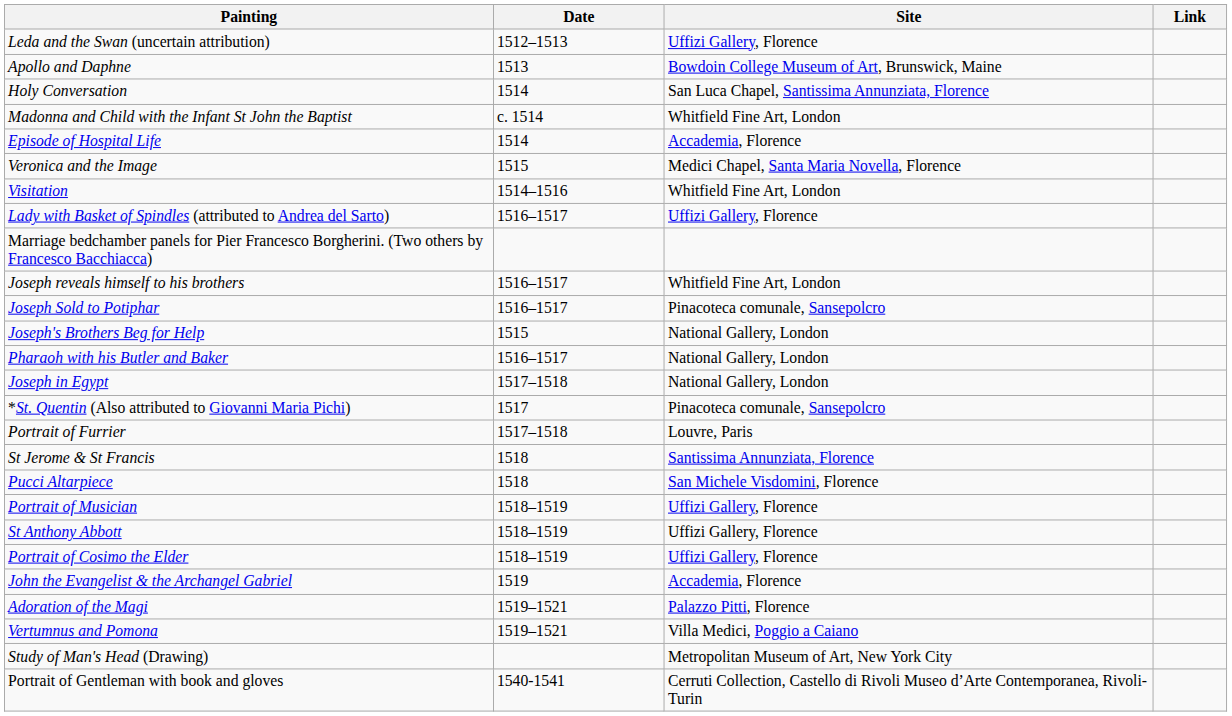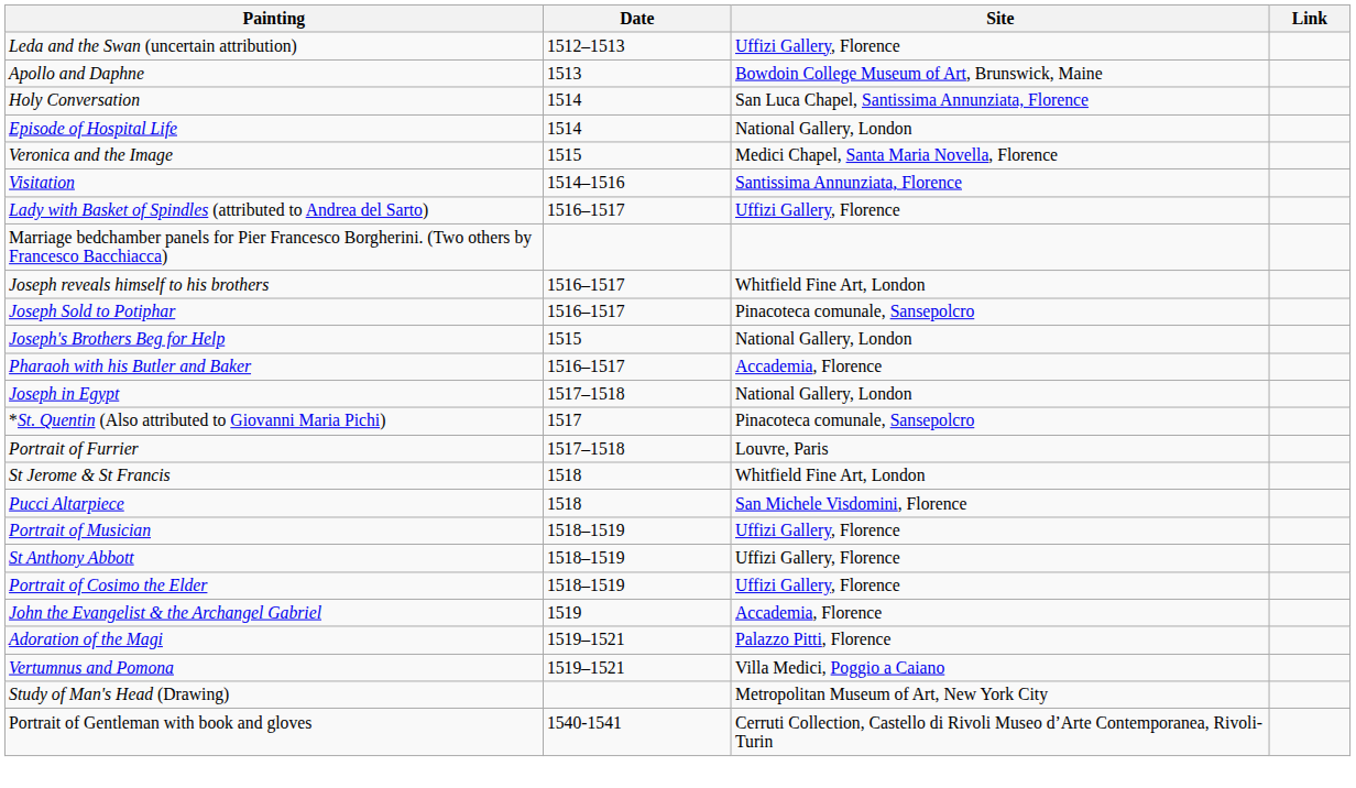- row: Madonna and Child with the Infant St John the Baptist | c. 1514 | Whitfield Fine Art, London
Episode of Hospital Life | Site: Accademia, Florence -> National Gallery, London
Visitation | Site: Whitfield Fine Art, London -> Santissima Annunziata, Florence
Pharaoh with his Butler and Baker | Site: National Gallery, London -> Accademia, Florence
St Jerome & St Francis | Site: Santissima Annunziata, Florence -> Whitfield Fine Art, London
